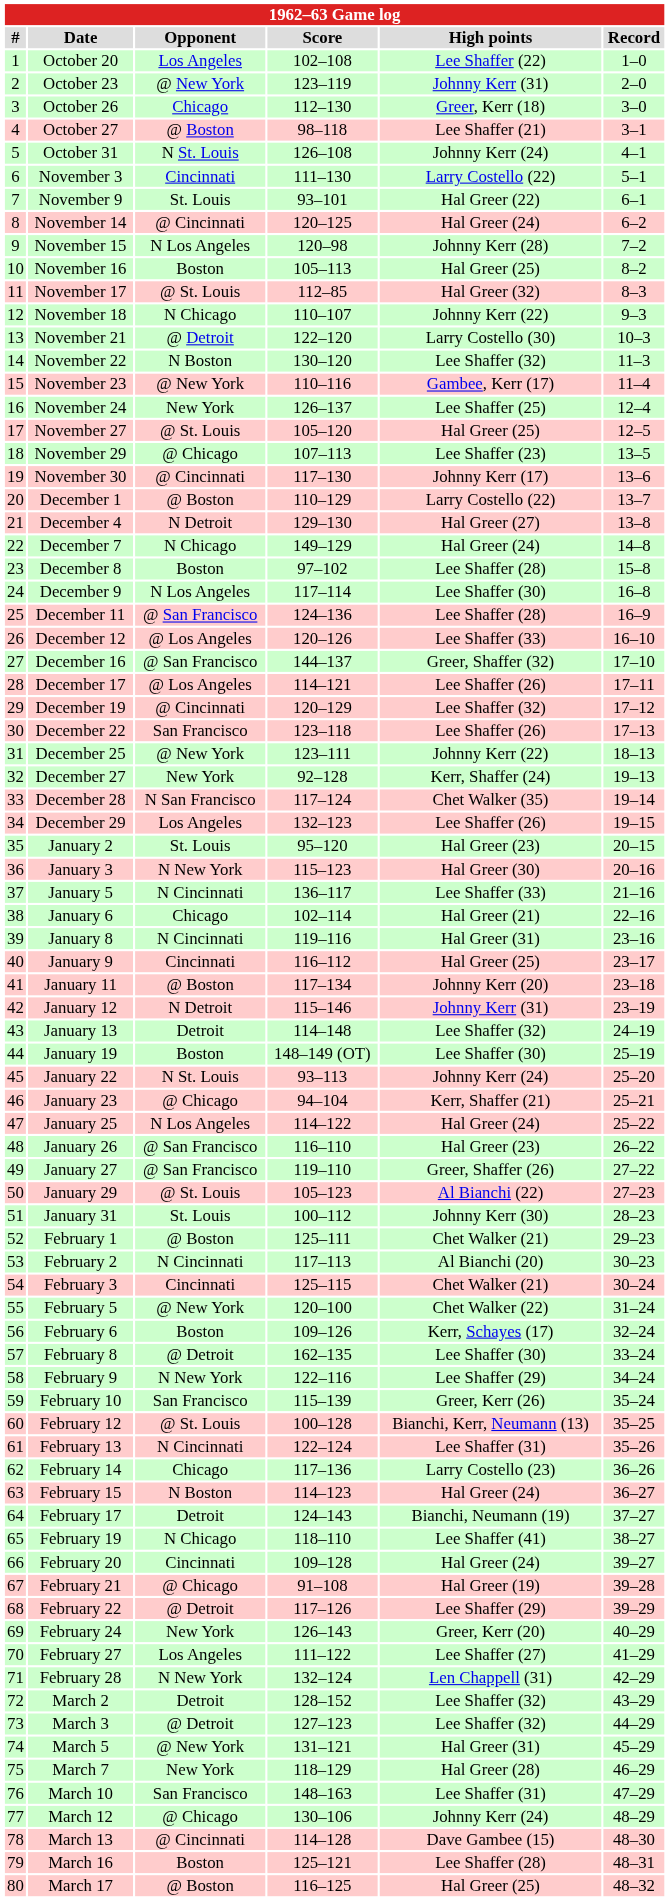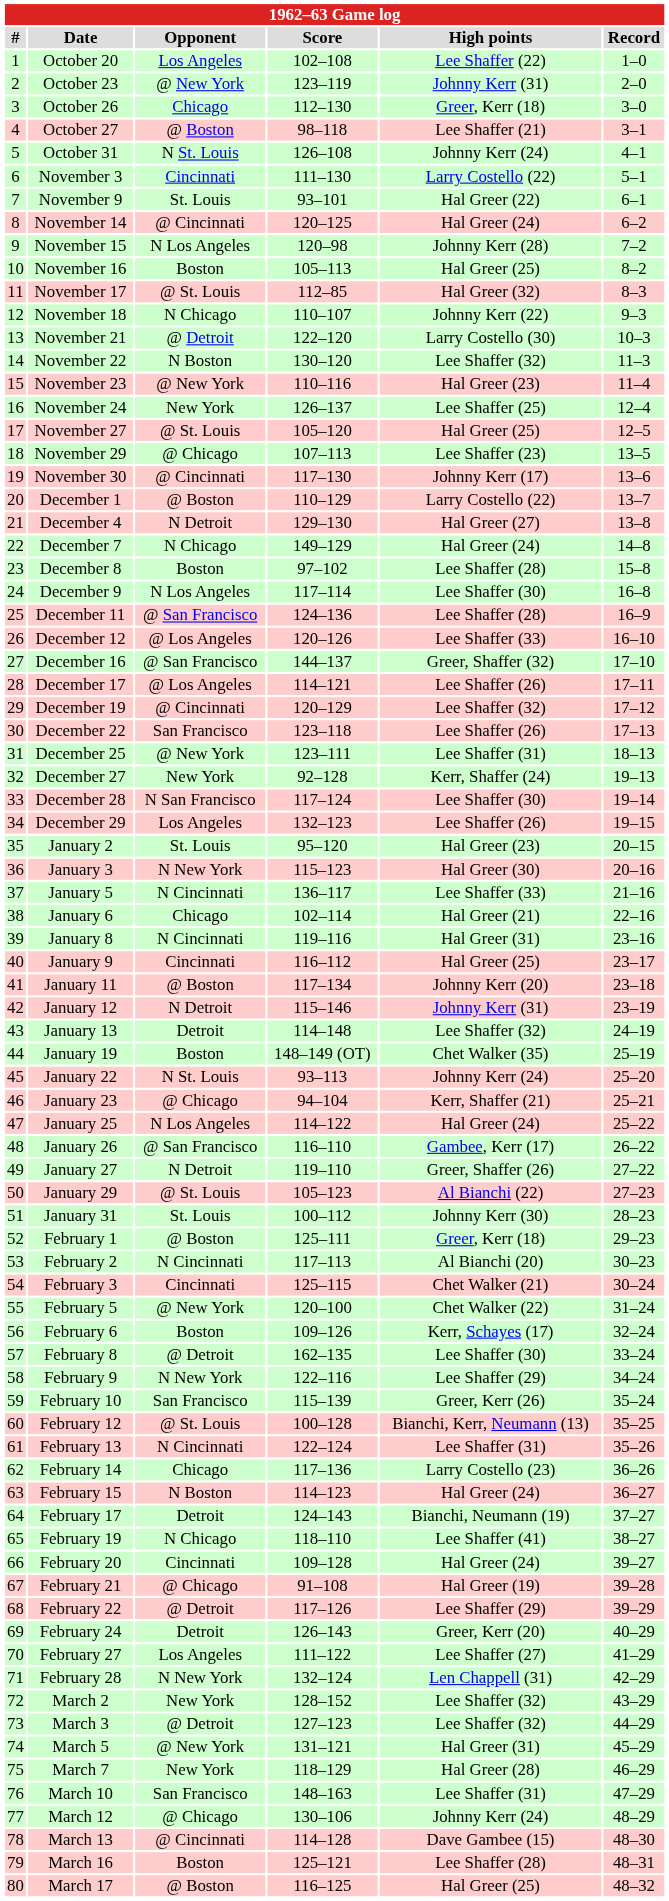November 23 | High points: Gambee, Kerr (17) -> Hal Greer (23)
December 25 | High points: Johnny Kerr (22) -> Lee Shaffer (31)
December 28 | High points: Chet Walker (35) -> Lee Shaffer (30)
January 19 | High points: Lee Shaffer (30) -> Chet Walker (35)
January 26 | High points: Hal Greer (23) -> Gambee, Kerr (17)
January 27 | Opponent: @ San Francisco -> N Detroit
February 1 | High points: Chet Walker (21) -> Greer, Kerr (18)
February 24 | Opponent: New York -> Detroit
March 2 | Opponent: Detroit -> New York
